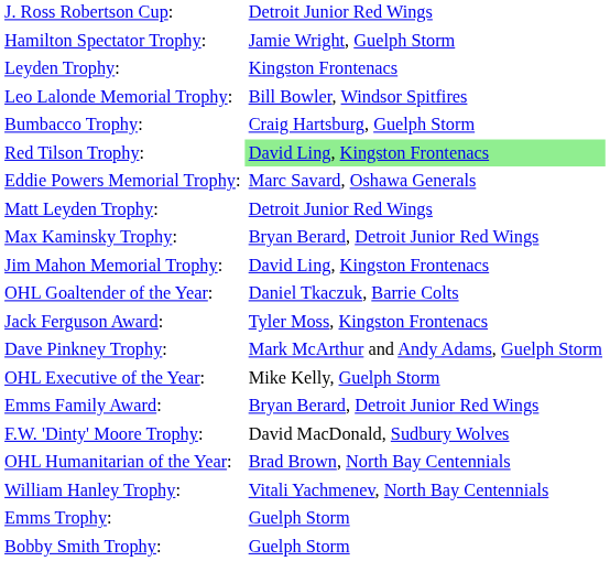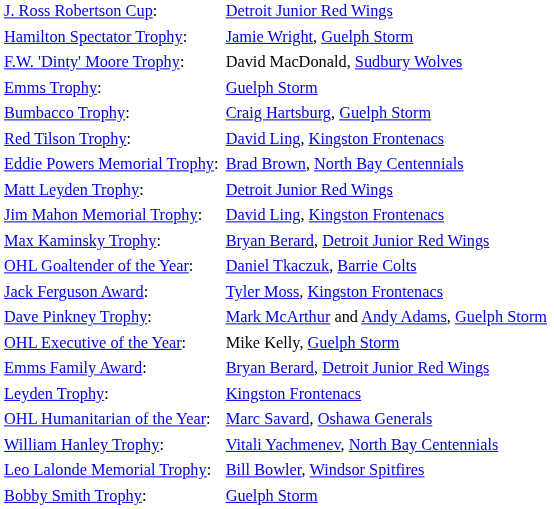rows swapped: Leyden Trophy: <-> F.W. 'Dinty' Moore Trophy:
rows swapped: Emms Trophy: <-> Leo Lalonde Memorial Trophy:
Red Tilson Trophy: | column 2: lightgreen background -> no background
Eddie Powers Memorial Trophy: | column 2: Marc Savard, Oshawa Generals -> Brad Brown, North Bay Centennials
rows swapped: Jim Mahon Memorial Trophy: <-> Max Kaminsky Trophy:
OHL Humanitarian of the Year: | column 2: Brad Brown, North Bay Centennials -> Marc Savard, Oshawa Generals
